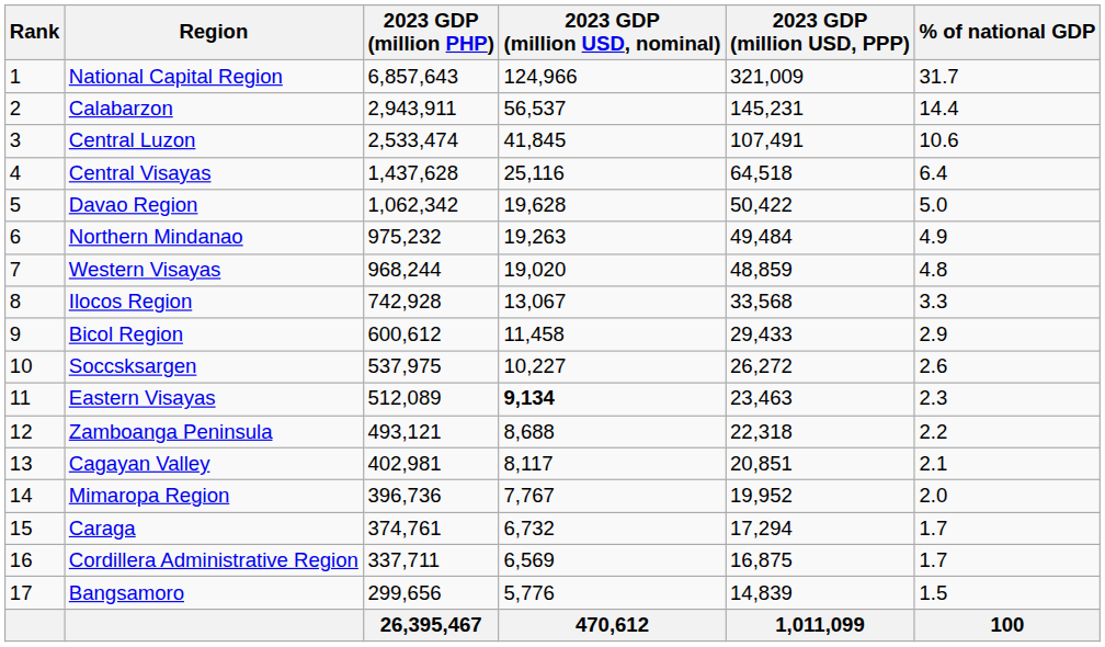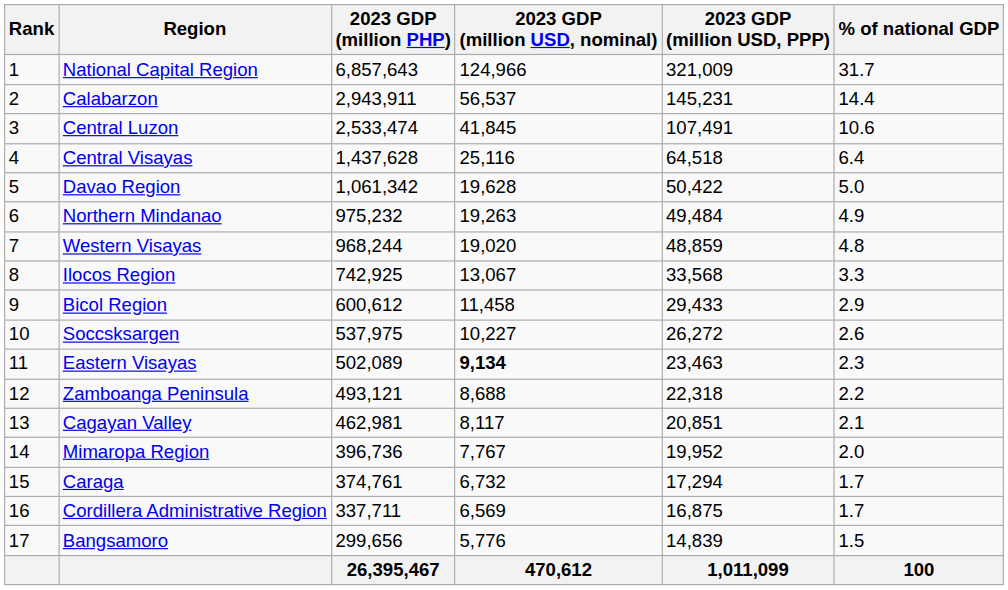Davao Region | 2023 GDP (million PHP): 1,062,342 -> 1,061,342
Ilocos Region | 2023 GDP (million PHP): 742,928 -> 742,925
Eastern Visayas | 2023 GDP (million PHP): 512,089 -> 502,089
Cagayan Valley | 2023 GDP (million PHP): 402,981 -> 462,981
